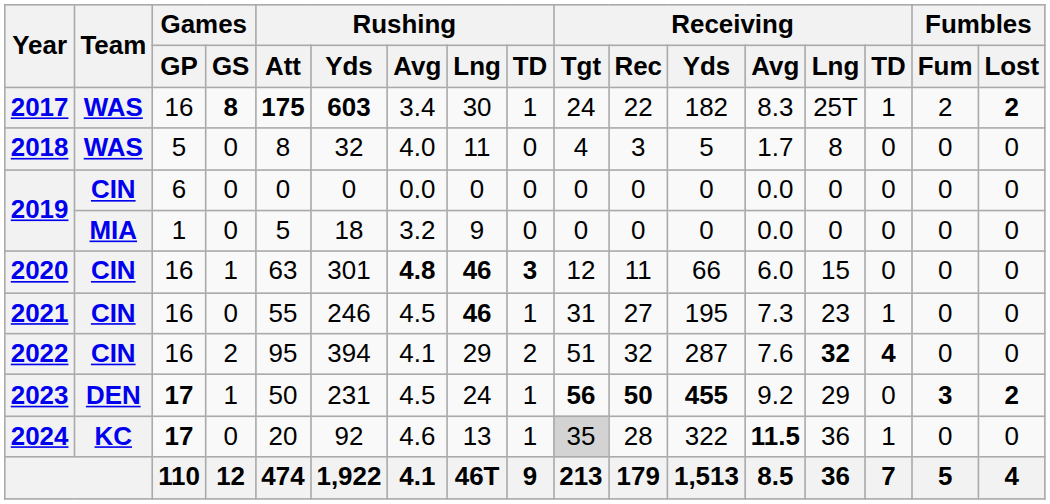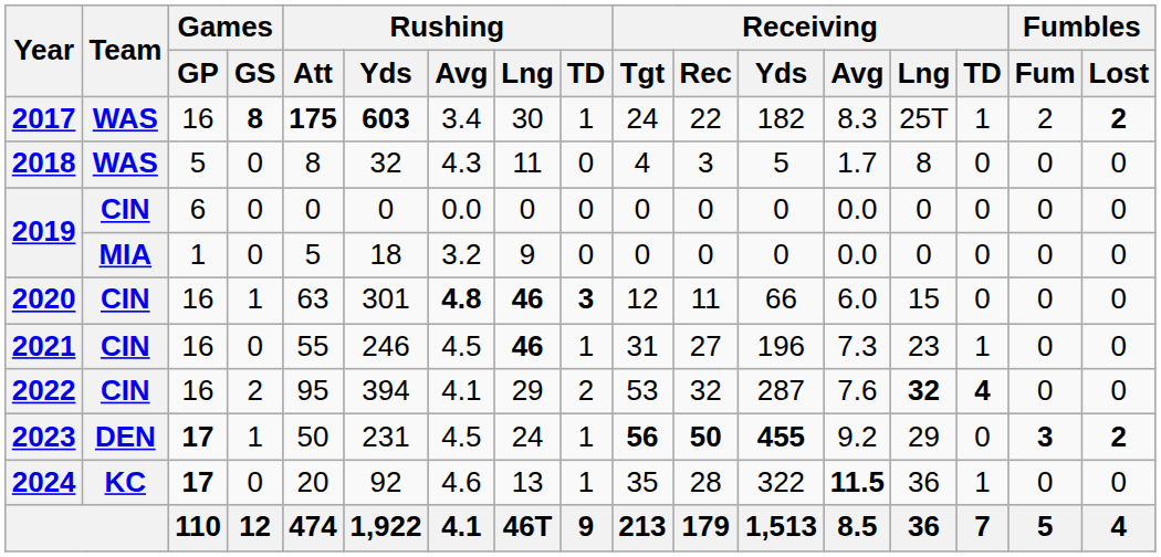2018 | Rushing / Avg: 4.0 -> 4.3
2021 | Receiving / Yds: 195 -> 196
2022 | Receiving / Tgt: 51 -> 53
2024 | Receiving / Tgt: lightgrey background -> no background
